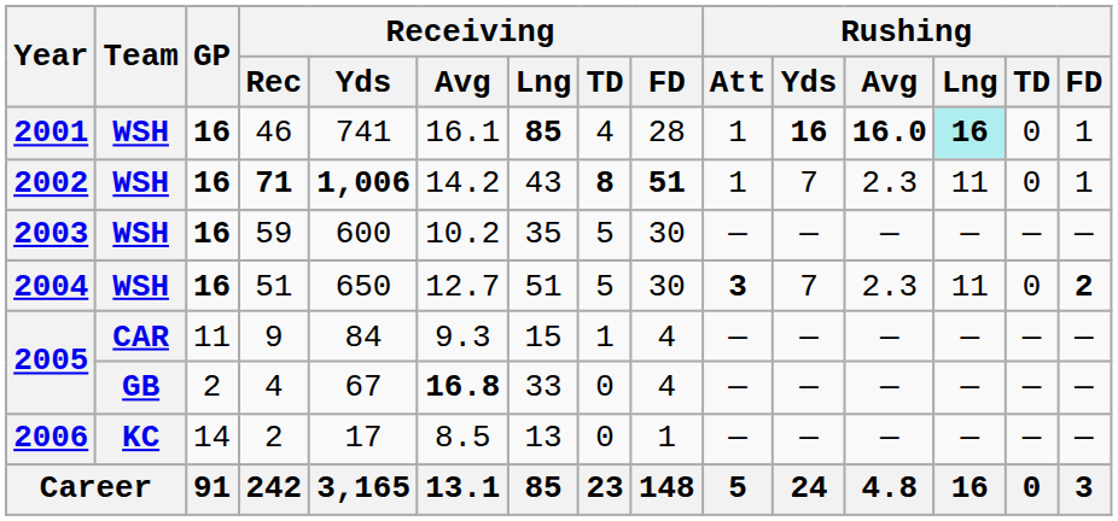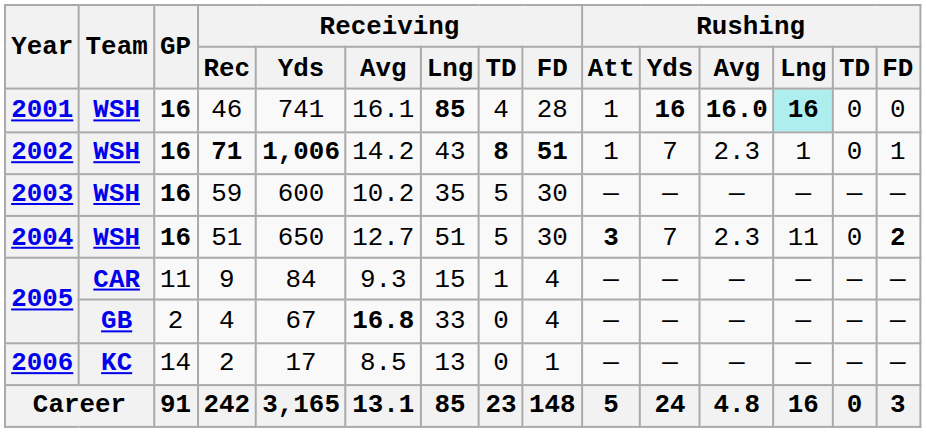46 | Rushing / FD: 1 -> 0
71 | Rushing / Lng: 11 -> 1
